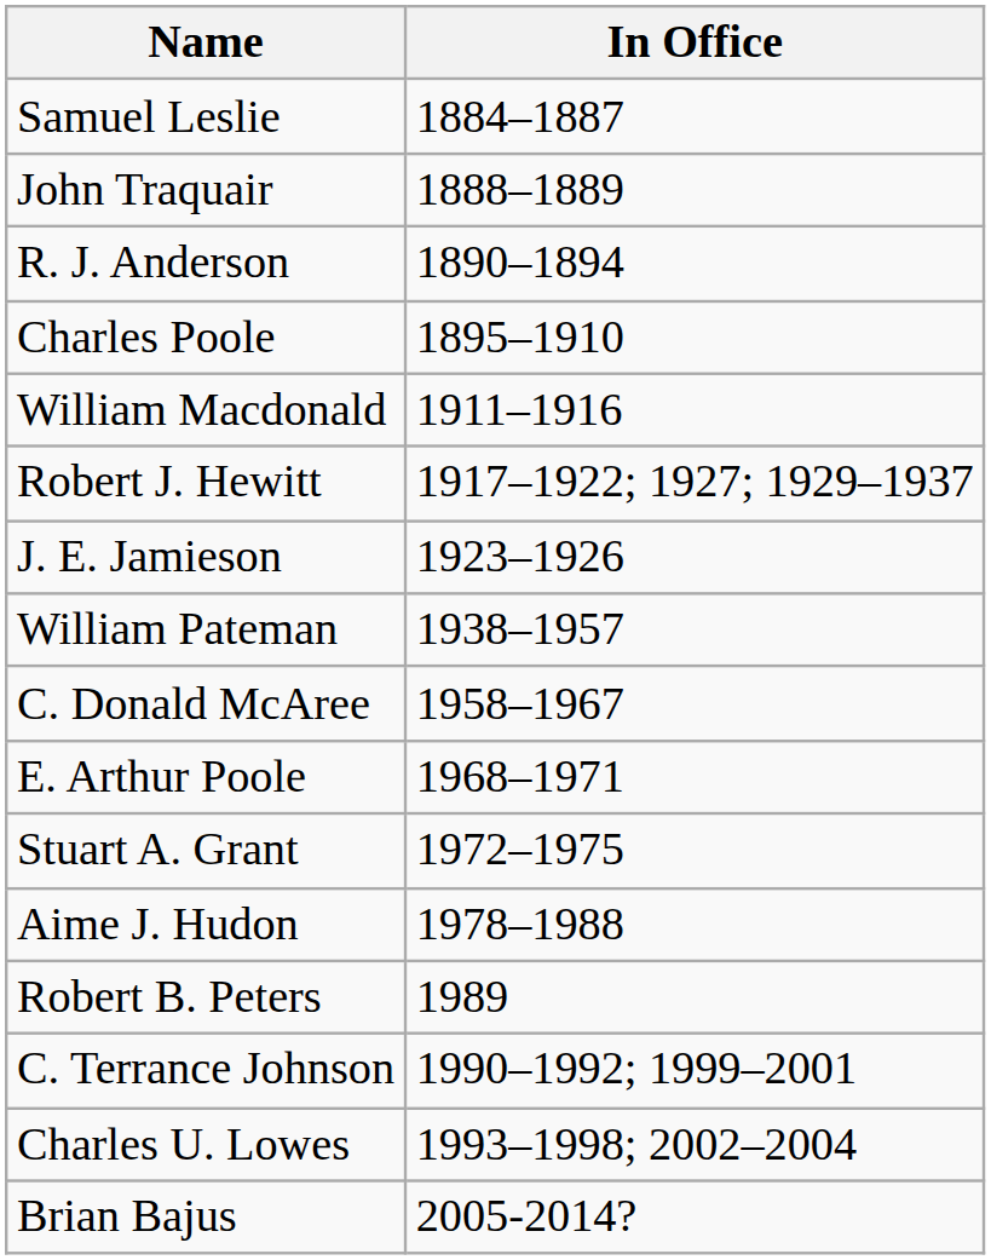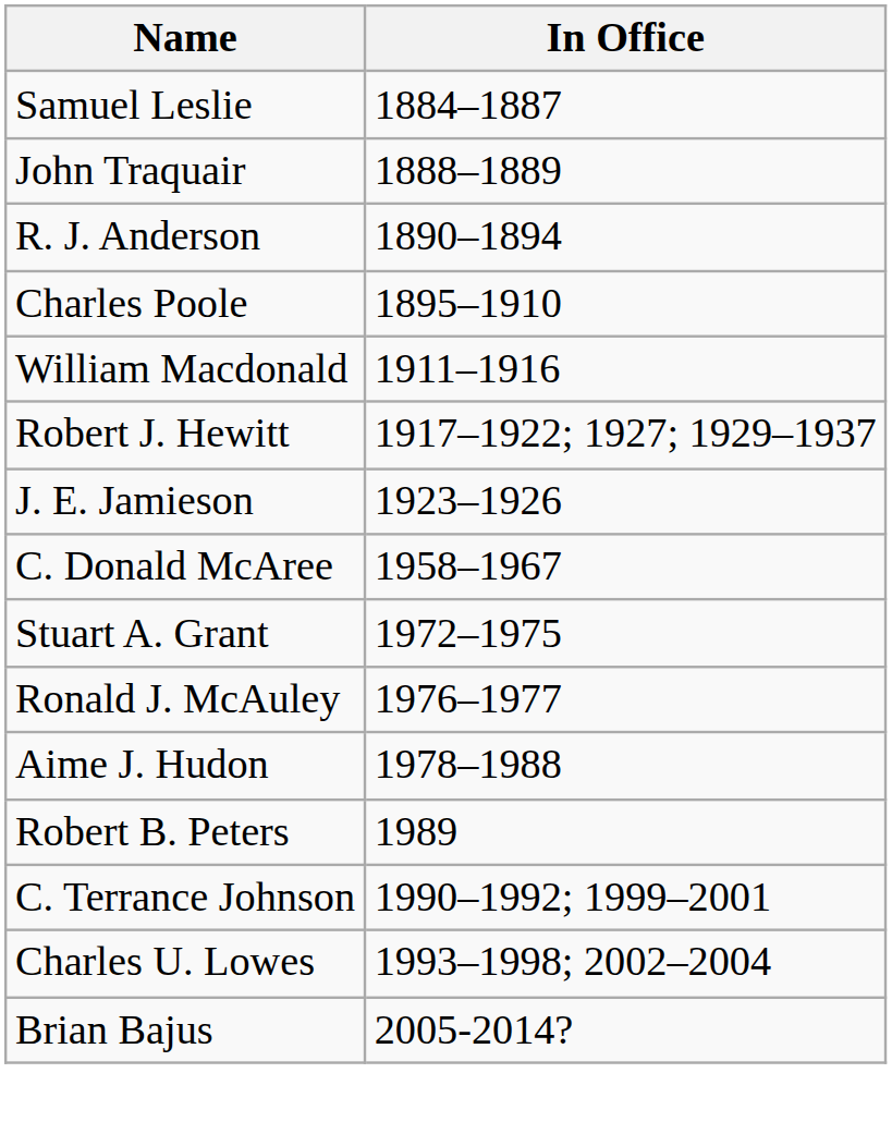- row: William Pateman | 1938–1957
- row: E. Arthur Poole | 1968–1971
+ row: Ronald J. McAuley | 1976–1977
